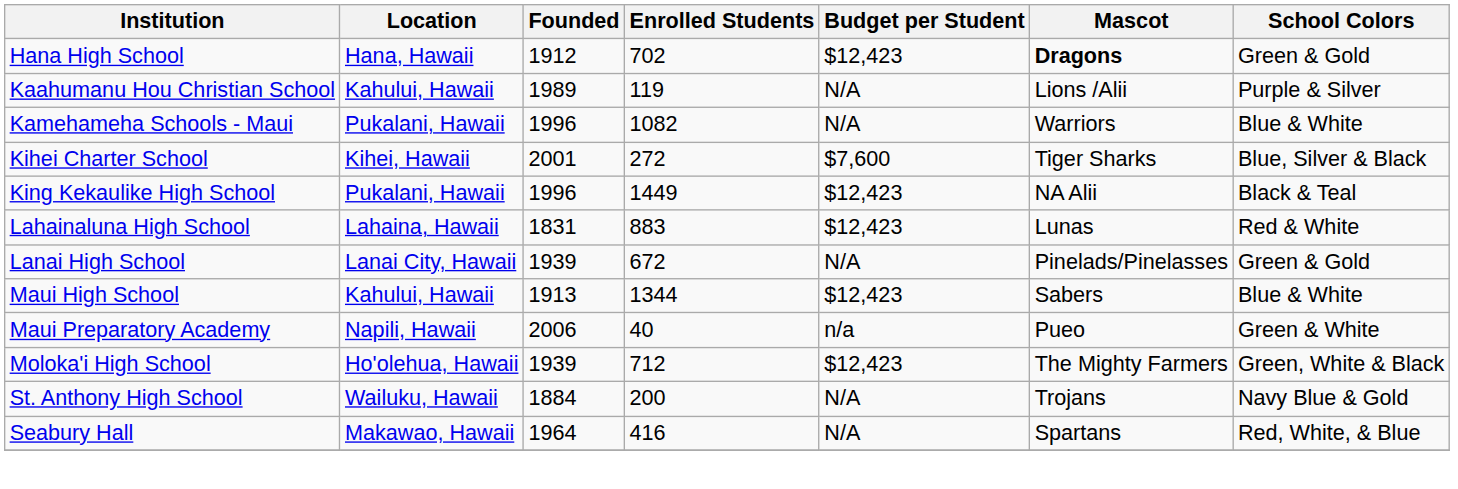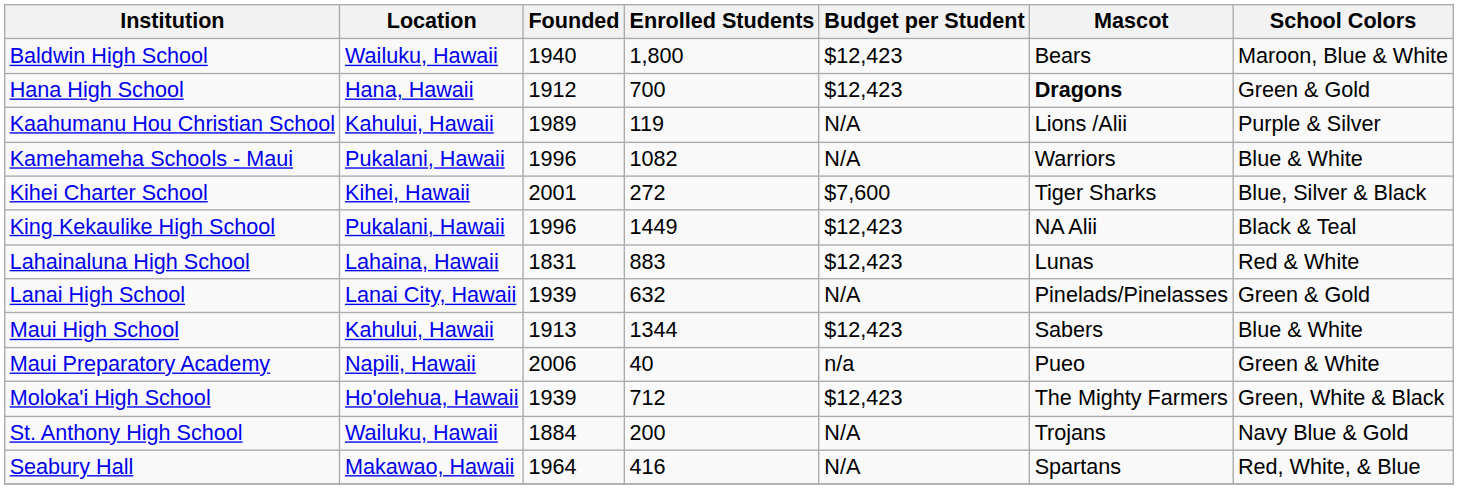+ row: Baldwin High School | Wailuku, Hawaii | 1940 | 1,800 | $12,423 | Bears | Maroon, Blue & White
Hana High School | Enrolled Students: 702 -> 700
Lanai High School | Enrolled Students: 672 -> 632
